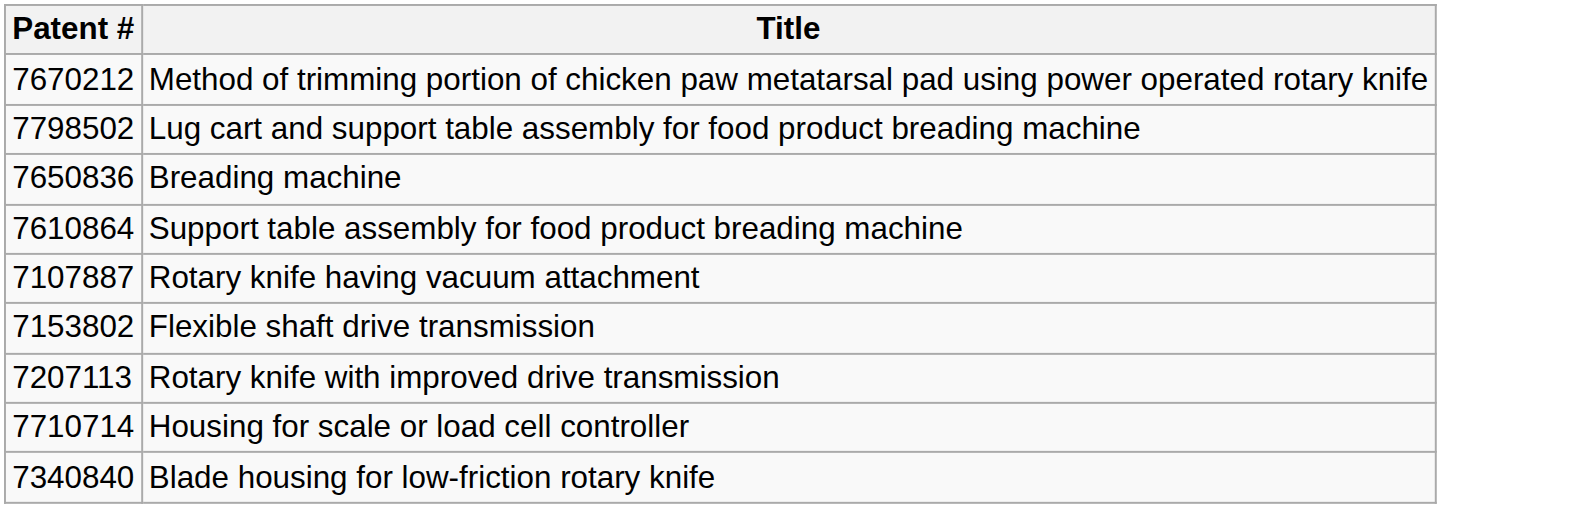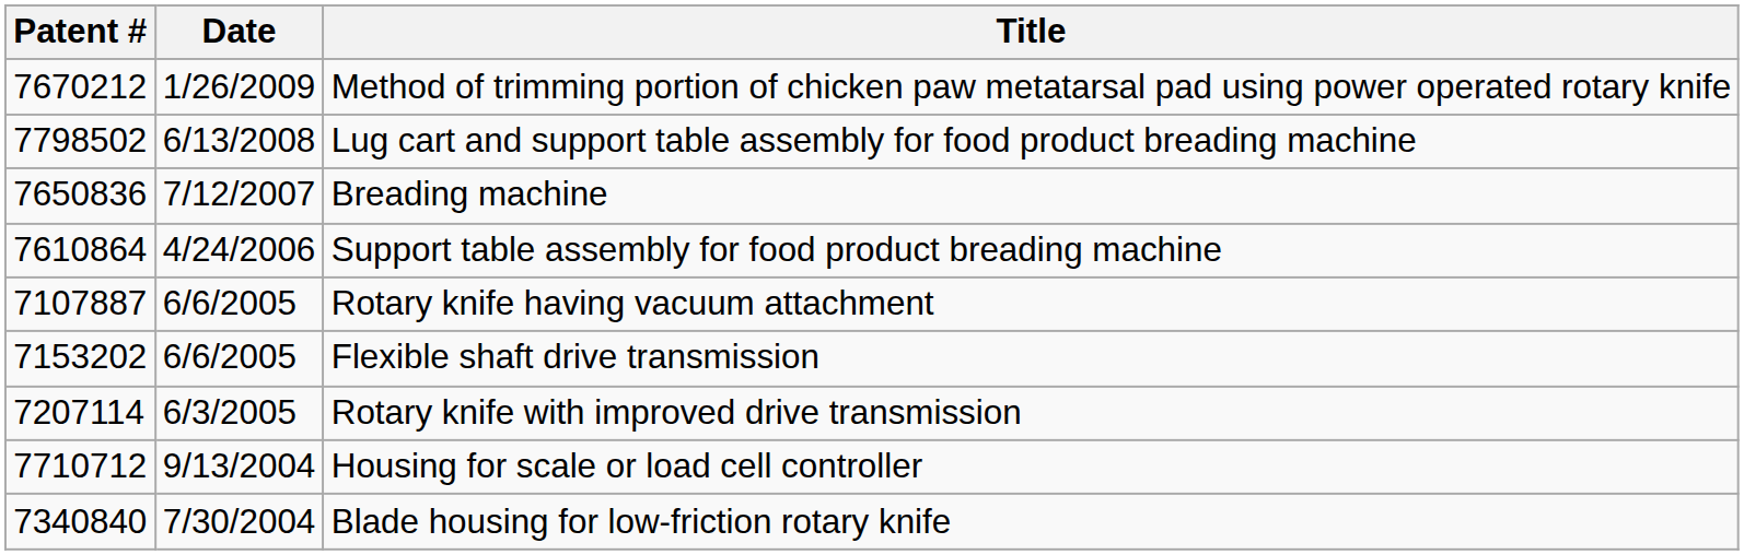+ column: Date | 1/26/2009 | 6/13/2008 | 7/12/2007 | 4/24/2006 | 6/6/2005 | 6/6/2005 | 6/3/2005 | 9/13/2004 | 7/30/2004
Flexible shaft drive transmission | Patent #: 7153802 -> 7153202
Rotary knife with improved drive transmission | Patent #: 7207113 -> 7207114
Housing for scale or load cell controller | Patent #: 7710714 -> 7710712
